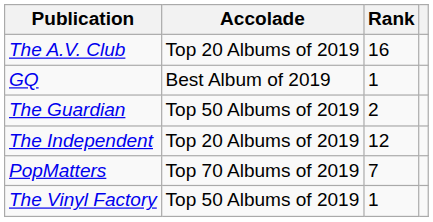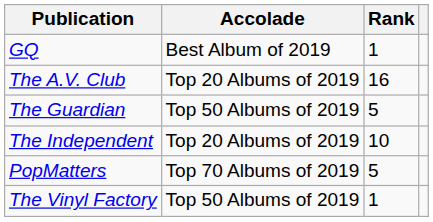rows swapped: The A.V. Club <-> GQ
The Guardian | Rank: 2 -> 5
The Independent | Rank: 12 -> 10
PopMatters | Rank: 7 -> 5
